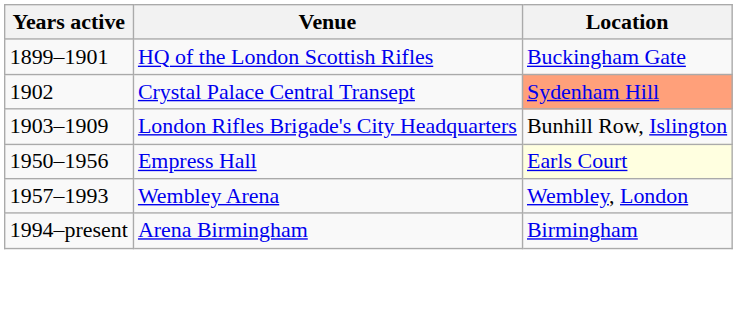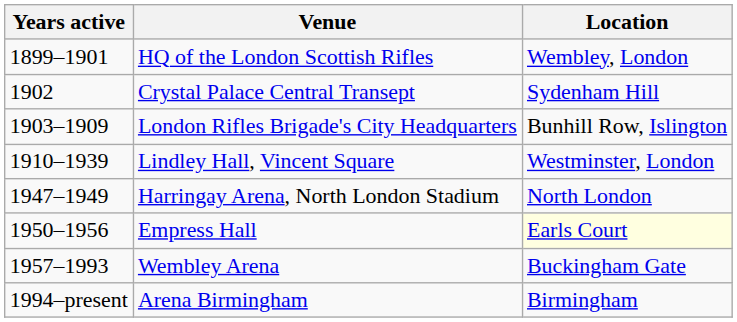HQ of the London Scottish Rifles | Location: Buckingham Gate -> Wembley, London
Crystal Palace Central Transept | Location: lightsalmon background -> no background
+ row: 1910–1939 | Lindley Hall, Vincent Square | Westminster, London
+ row: 1947–1949 | Harringay Arena, North London Stadium | North London
Wembley Arena | Location: Wembley, London -> Buckingham Gate
